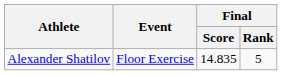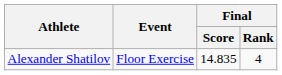Alexander Shatilov | Final / Rank: 5 -> 4
